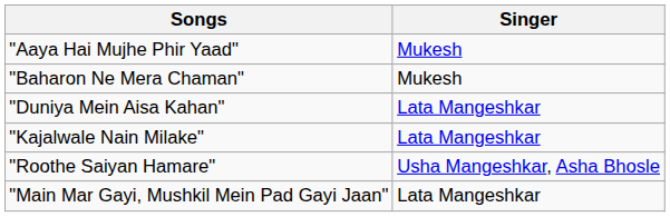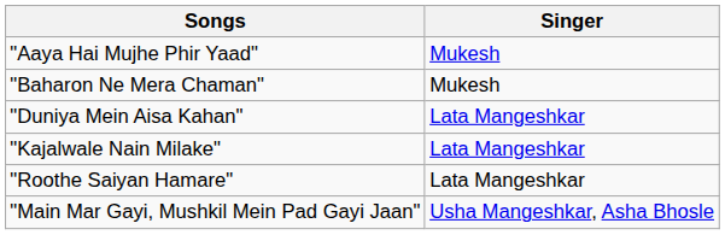"Roothe Saiyan Hamare" | Singer: Usha Mangeshkar, Asha Bhosle -> Lata Mangeshkar
"Main Mar Gayi, Mushkil Mein Pad Gayi Jaan" | Singer: Lata Mangeshkar -> Usha Mangeshkar, Asha Bhosle
